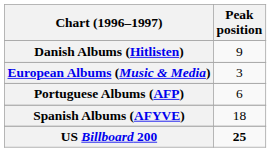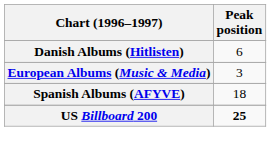Danish Albums (Hitlisten) | Peak position: 9 -> 6
- row: Portuguese Albums (AFP) | 6
